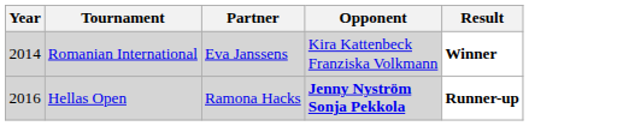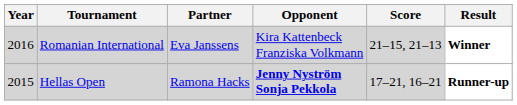+ column: Score | 21–15, 21–13 | 17–21, 16–21
Romanian International | Year: 2014 -> 2016
Hellas Open | Year: 2016 -> 2015
